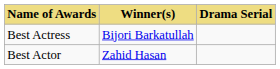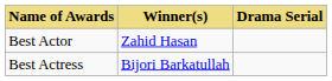rows swapped: Best Actor <-> Best Actress
